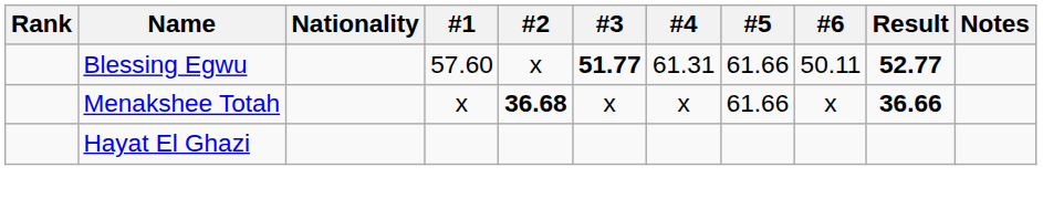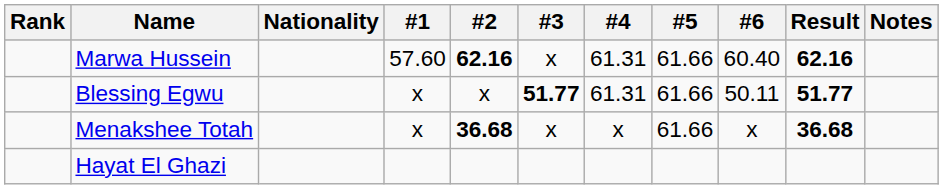+ row: Marwa Hussein | 57.60 | 62.16 | x | 61.31 | 61.66 | 60.40 | 62.16
Blessing Egwu | #1: 57.60 -> x
Blessing Egwu | Result: 52.77 -> 51.77
Menakshee Totah | Result: 36.66 -> 36.68
